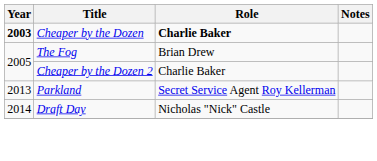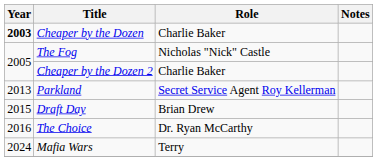Cheaper by the Dozen | Role: bold -> normal
The Fog | Role: Brian Drew -> Nicholas "Nick" Castle
Draft Day | Year: 2014 -> 2015
Draft Day | Role: Nicholas "Nick" Castle -> Brian Drew
+ row: 2016 | The Choice | Dr. Ryan McCarthy
+ row: 2024 | Mafia Wars | Terry
